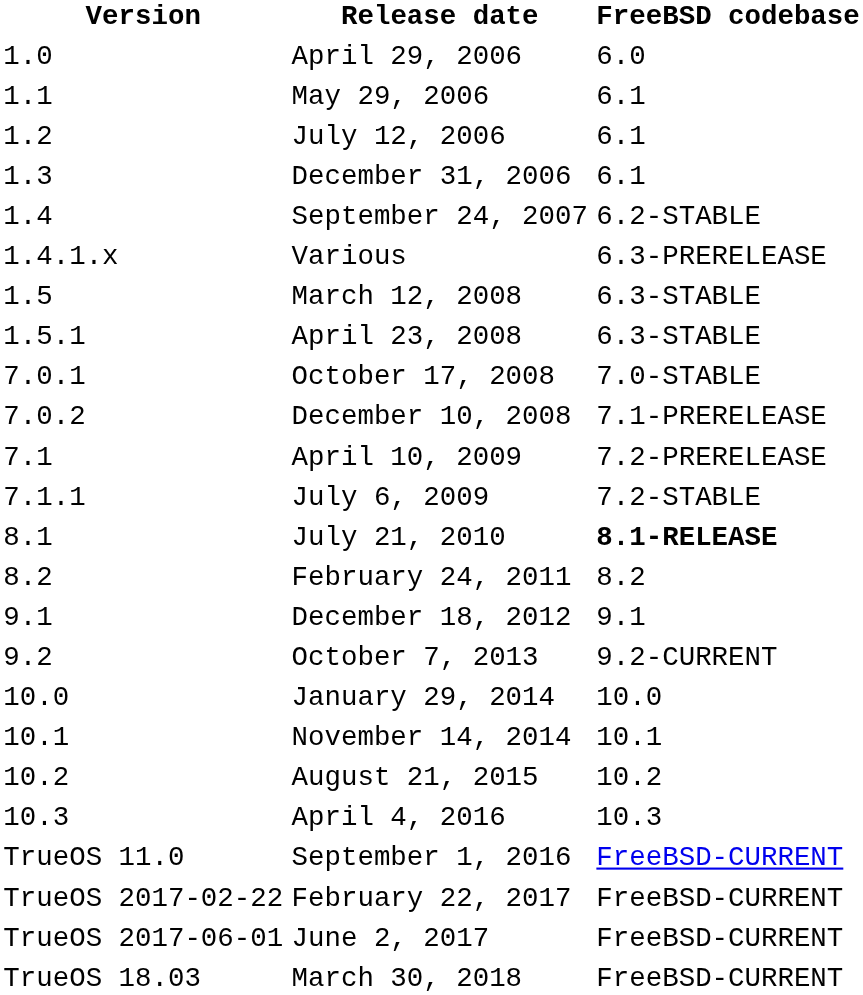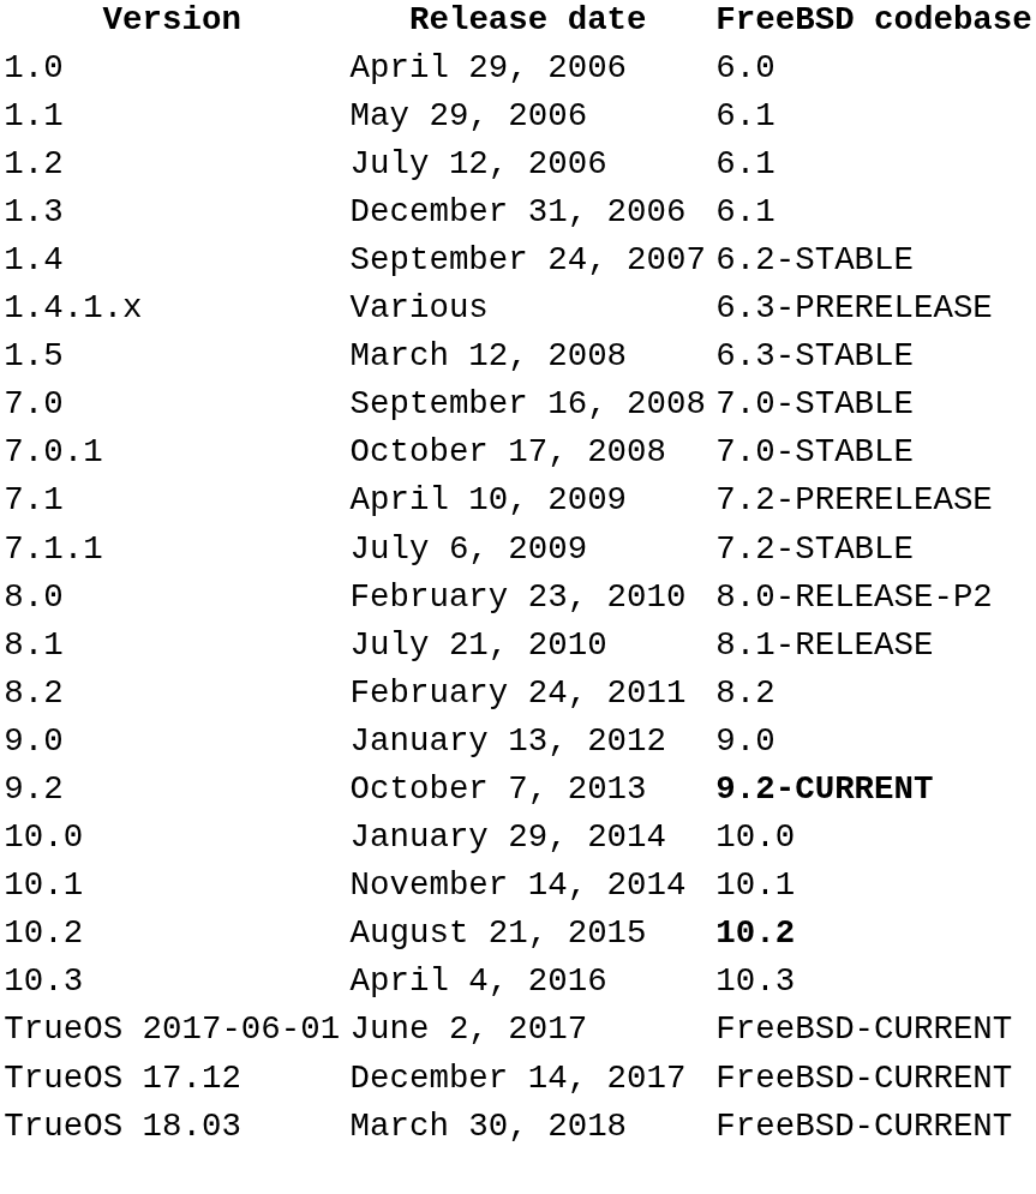- row: 1.5.1 | April 23, 2008 | 6.3-STABLE
+ row: 7.0 | September 16, 2008 | 7.0-STABLE
- row: 7.0.2 | December 10, 2008 | 7.1-PRERELEASE
+ row: 8.0 | February 23, 2010 | 8.0-RELEASE-P2
July 21, 2010 | FreeBSD codebase: bold -> normal
+ row: 9.0 | January 13, 2012 | 9.0
- row: 9.1 | December 18, 2012 | 9.1
October 7, 2013 | FreeBSD codebase: normal -> bold
August 21, 2015 | FreeBSD codebase: normal -> bold
- row: TrueOS 11.0 | September 1, 2016 | FreeBSD-CURRENT
- row: TrueOS 2017-02-22 | February 22, 2017 | FreeBSD-CURRENT
+ row: TrueOS 17.12 | December 14, 2017 | FreeBSD-CURRENT
